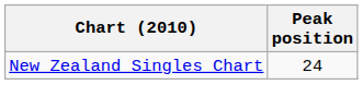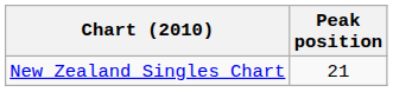New Zealand Singles Chart | Peak position: 24 -> 21
